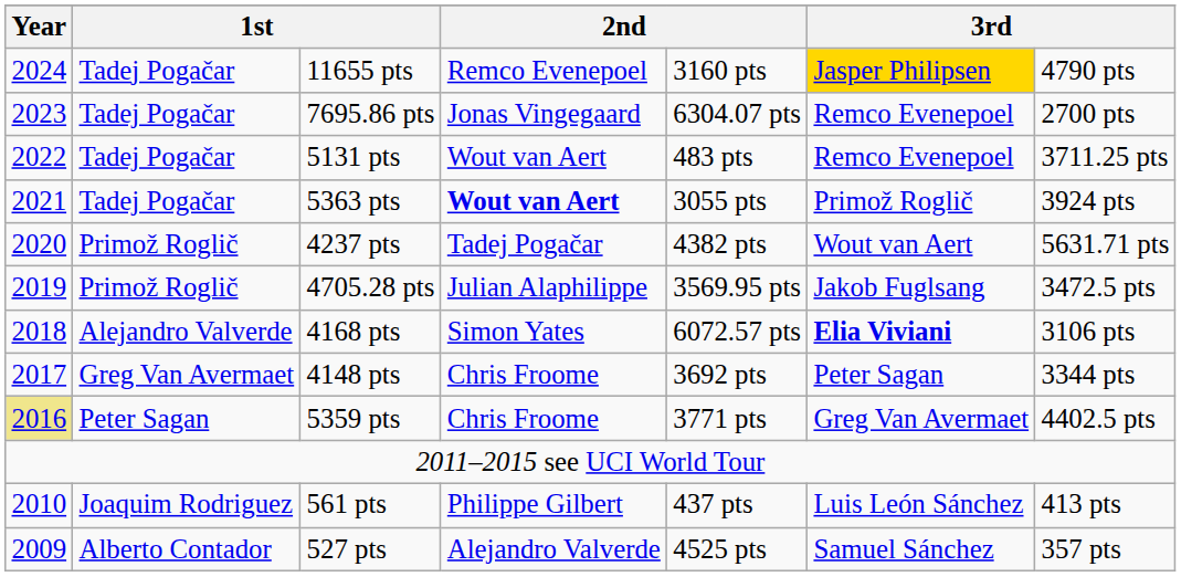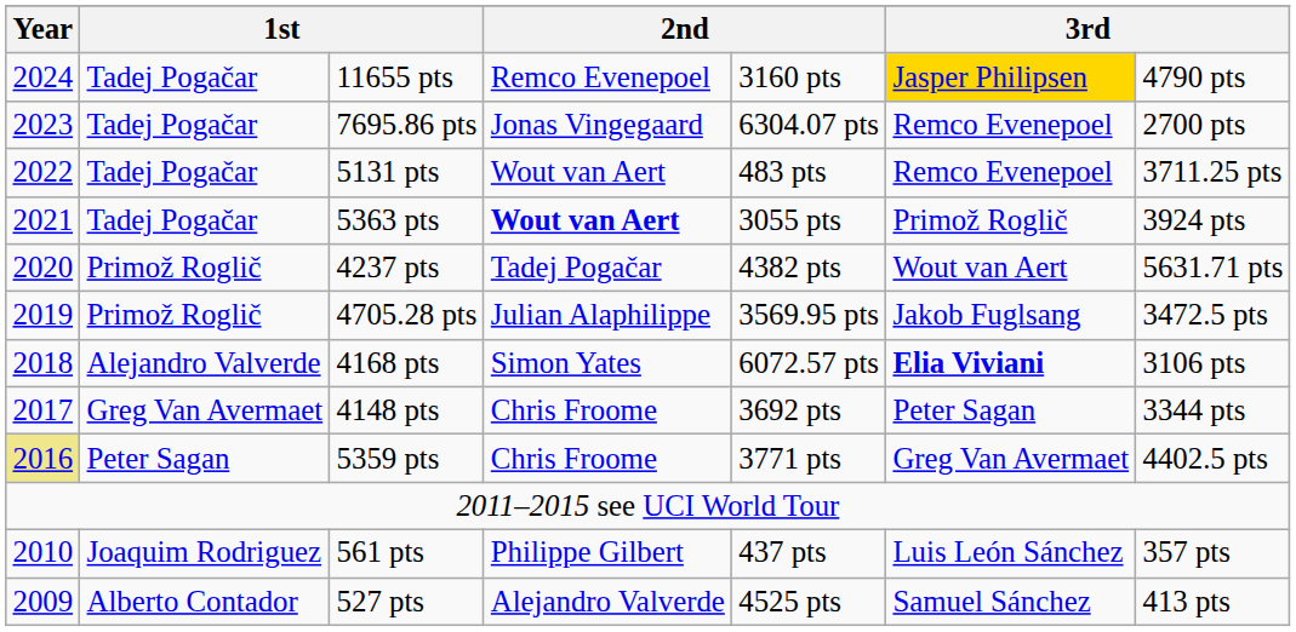561 pts | column 7: 413 pts -> 357 pts
527 pts | column 7: 357 pts -> 413 pts
